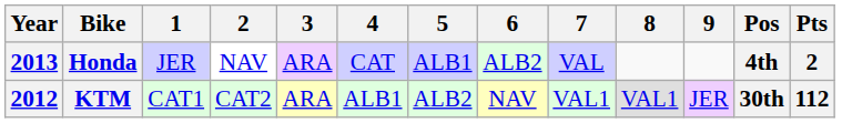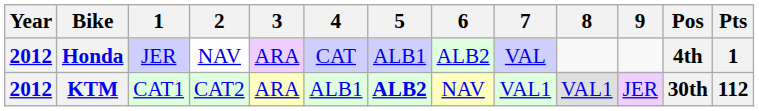Honda | Year: 2013 -> 2012
Honda | Pts: 2 -> 1
KTM | 5: normal -> bold
